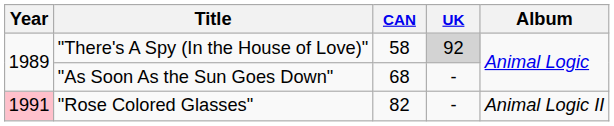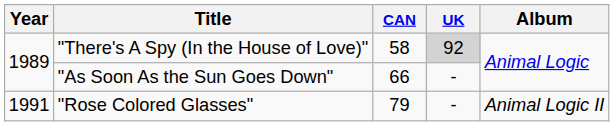"As Soon As the Sun Goes Down" | CAN: 68 -> 66
"Rose Colored Glasses" | Year: pink background -> no background
"Rose Colored Glasses" | CAN: 82 -> 79
